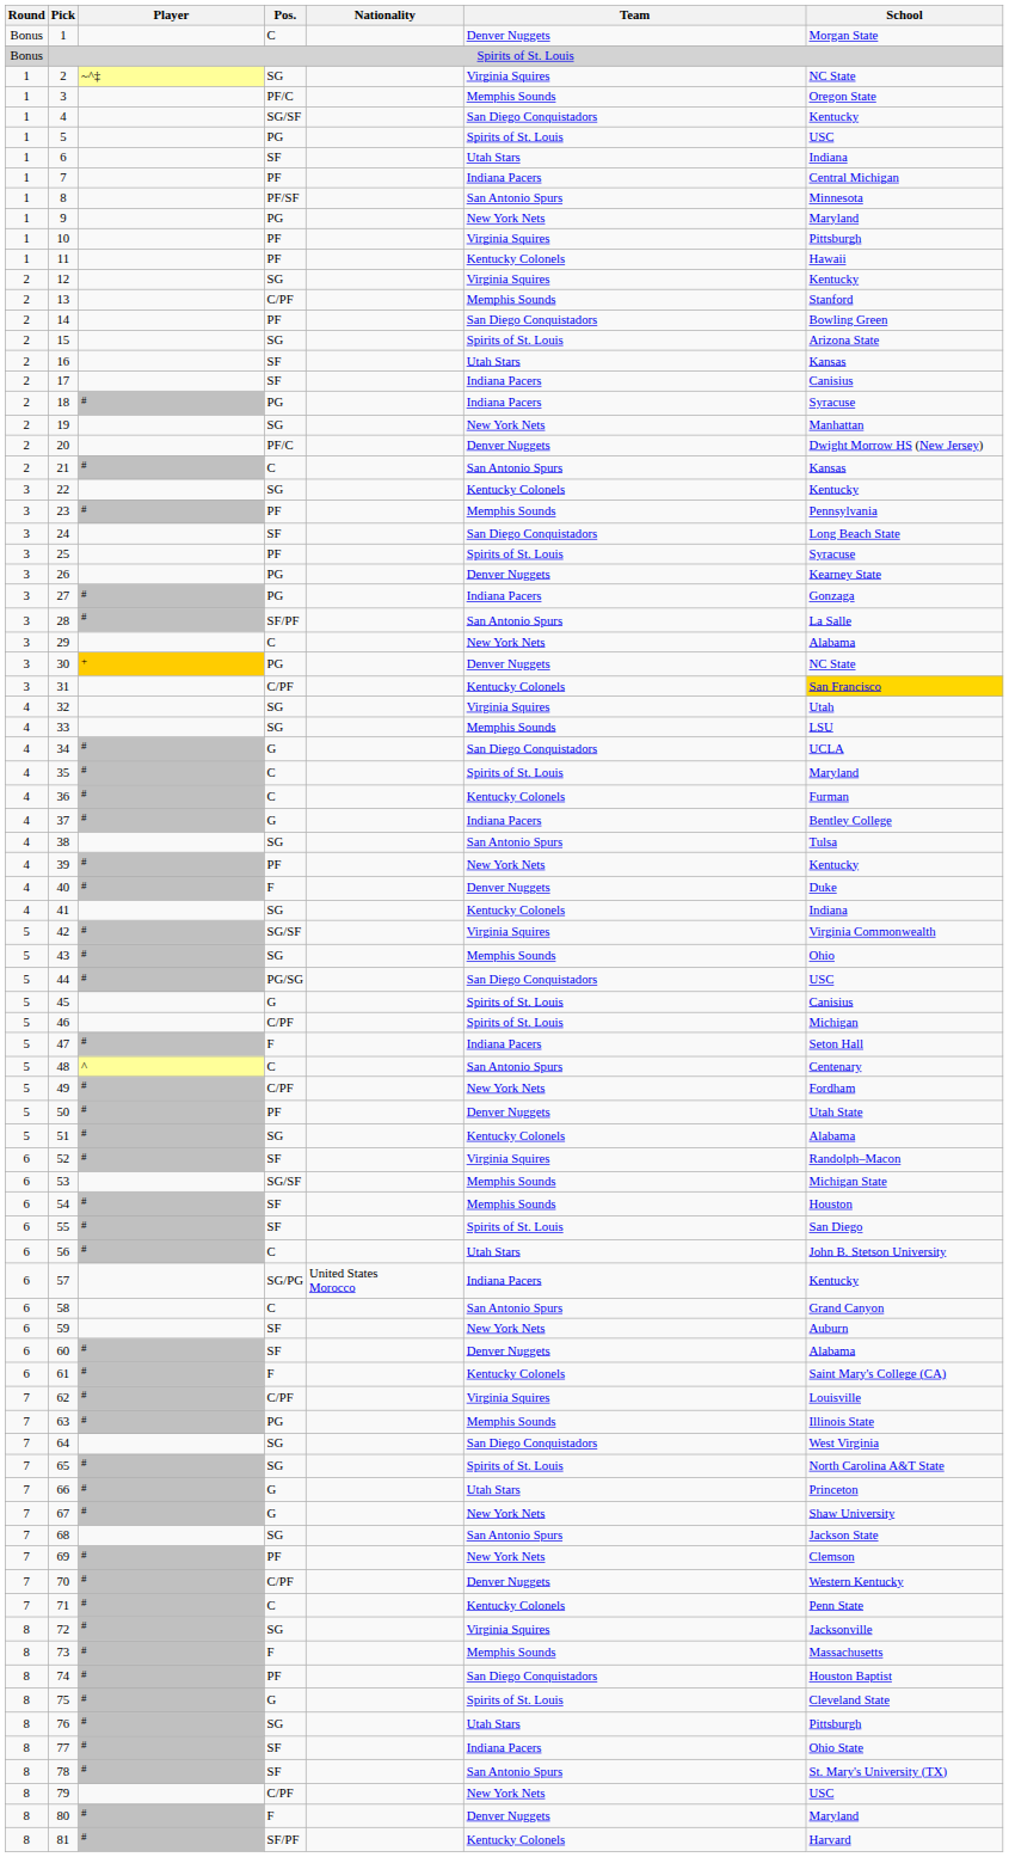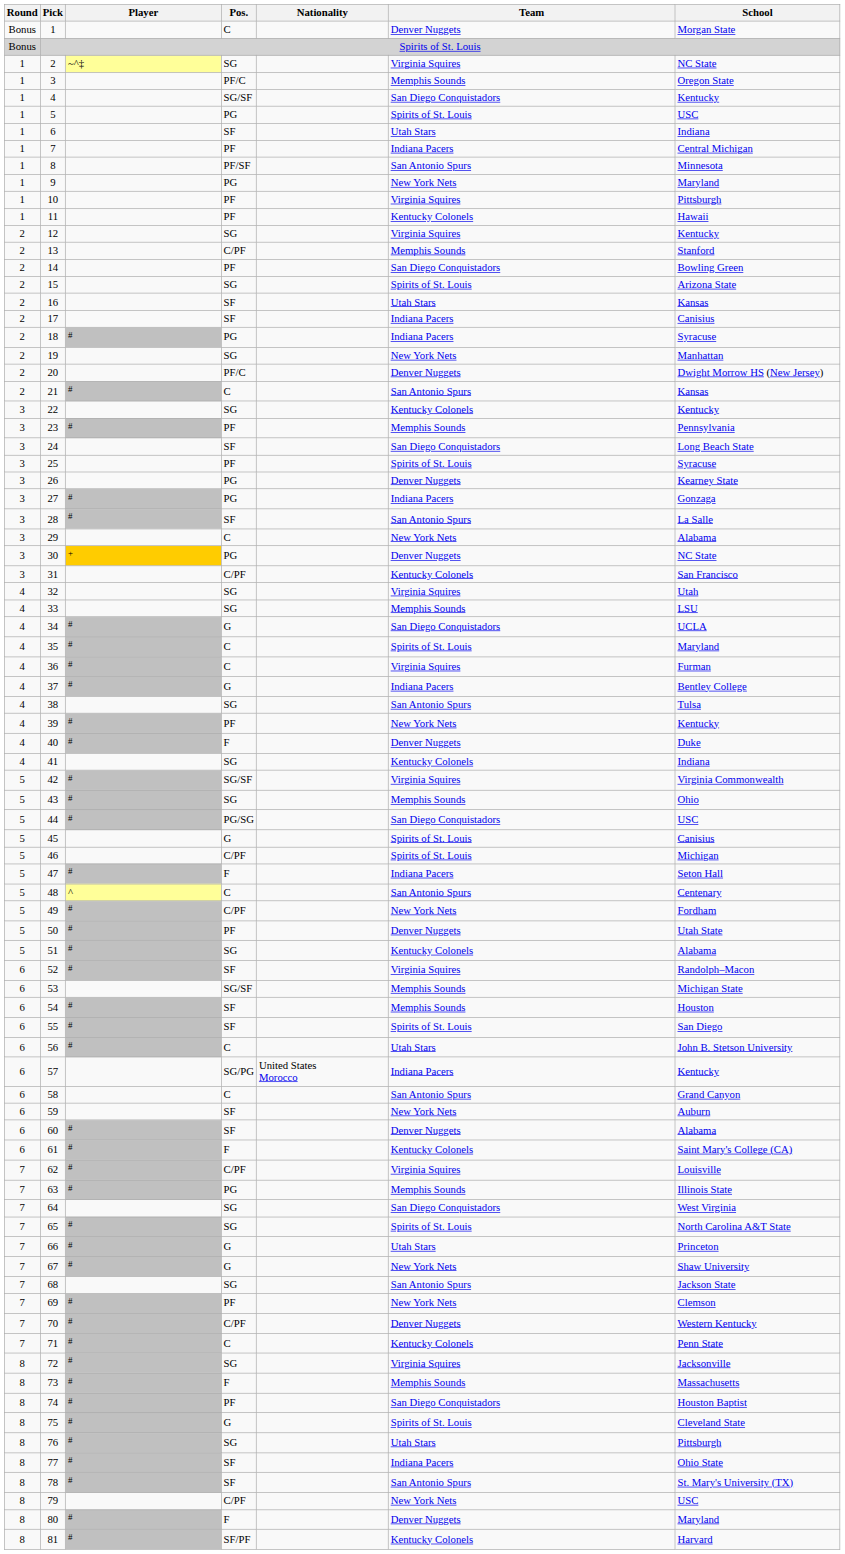28 | Pos.: SF/PF -> SF
31 | School: gold background -> no background
36 | Team: Kentucky Colonels -> Virginia Squires
